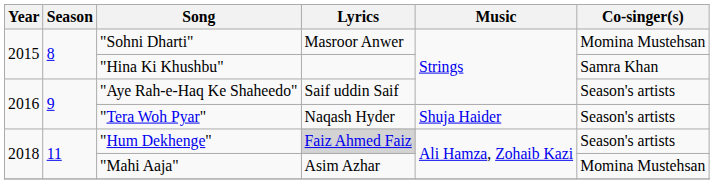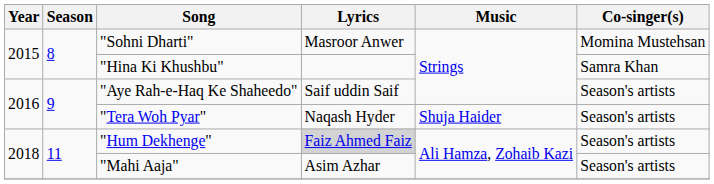"Mahi Aaja" | Co-singer(s): Momina Mustehsan -> Season's artists
